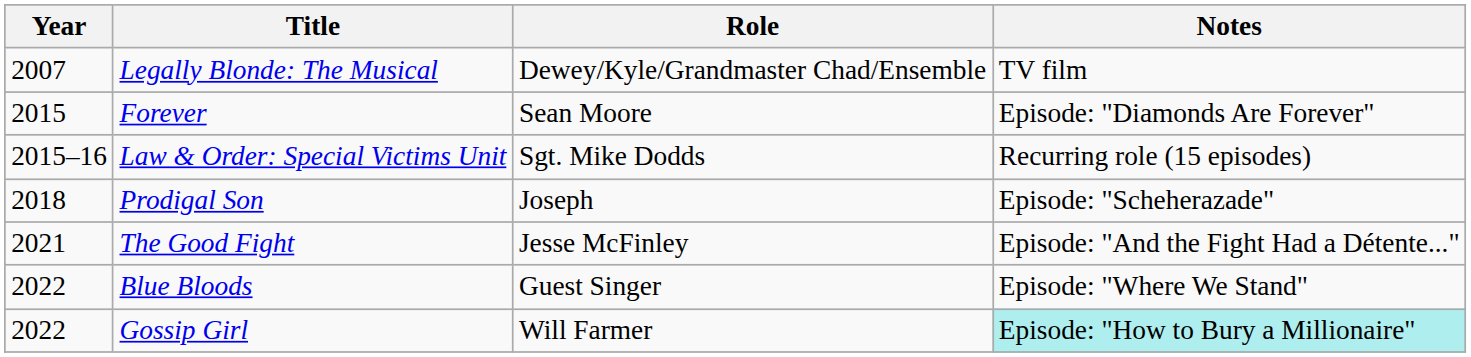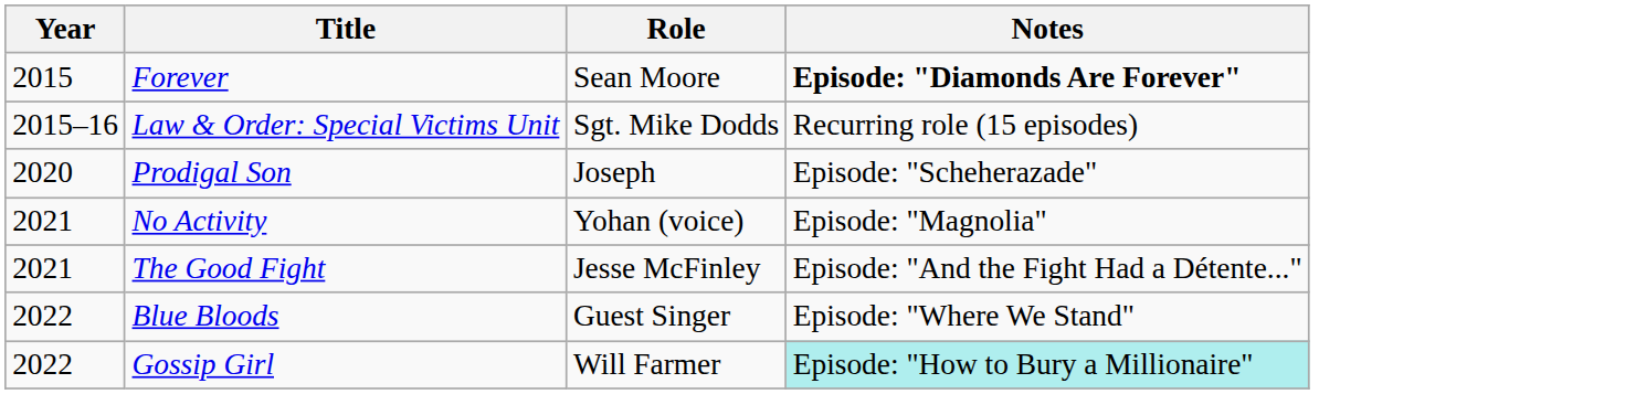- row: 2007 | Legally Blonde: The Musical | Dewey/Kyle/Grandmaster Chad/Ensemble | TV film
Forever | Notes: normal -> bold
Prodigal Son | Year: 2018 -> 2020
+ row: 2021 | No Activity | Yohan (voice) | Episode: "Magnolia"
